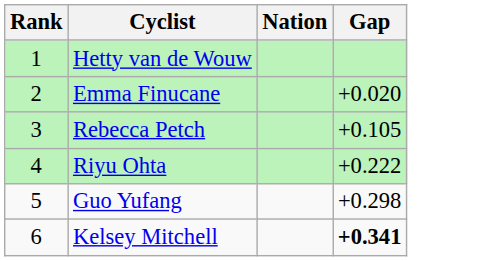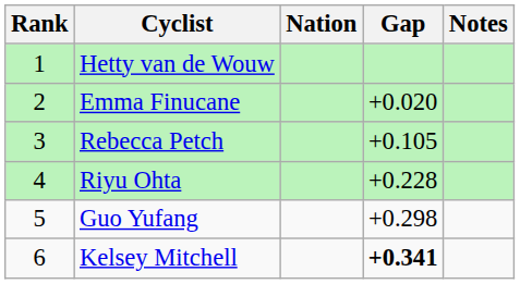+ column: Notes
Riyu Ohta | Gap: +0.222 -> +0.228
